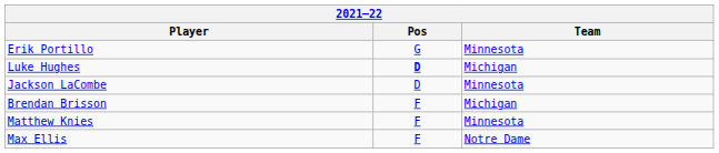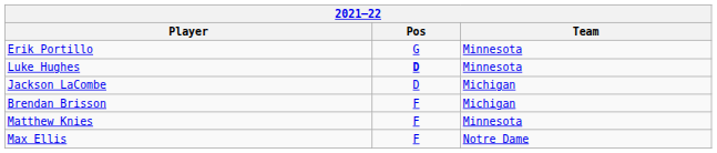Luke Hughes | Team: Michigan -> Minnesota
Jackson LaCombe | Team: Minnesota -> Michigan
